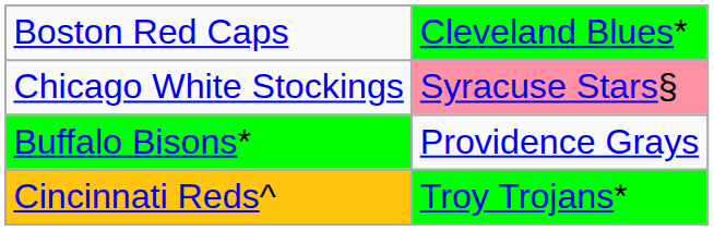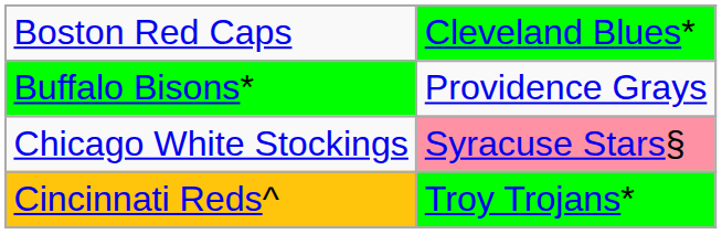rows swapped: Buffalo Bisons* <-> Chicago White Stockings
